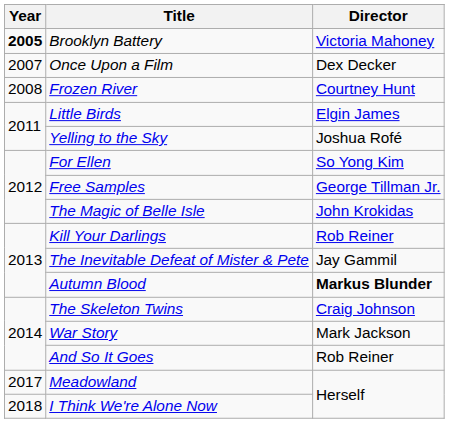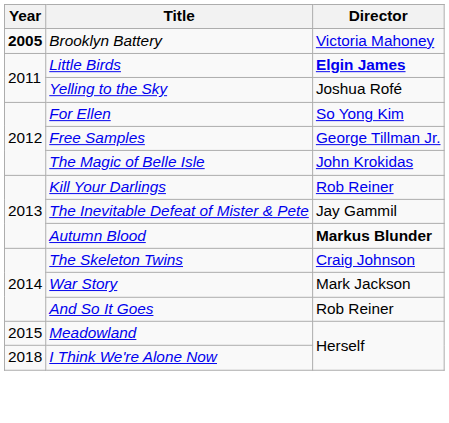- row: 2007 | Once Upon a Film | Dex Decker
- row: 2008 | Frozen River | Courtney Hunt
Little Birds | Director: normal -> bold
Meadowland | Year: 2017 -> 2015
